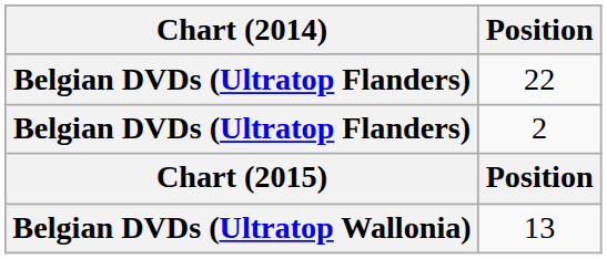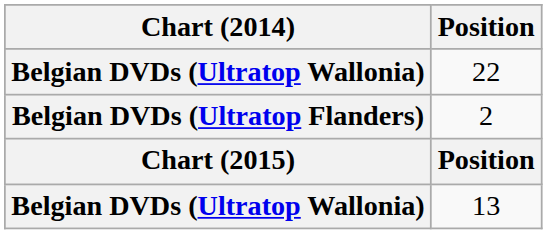22 | Chart (2014): Belgian DVDs (Ultratop Flanders) -> Belgian DVDs (Ultratop Wallonia)
